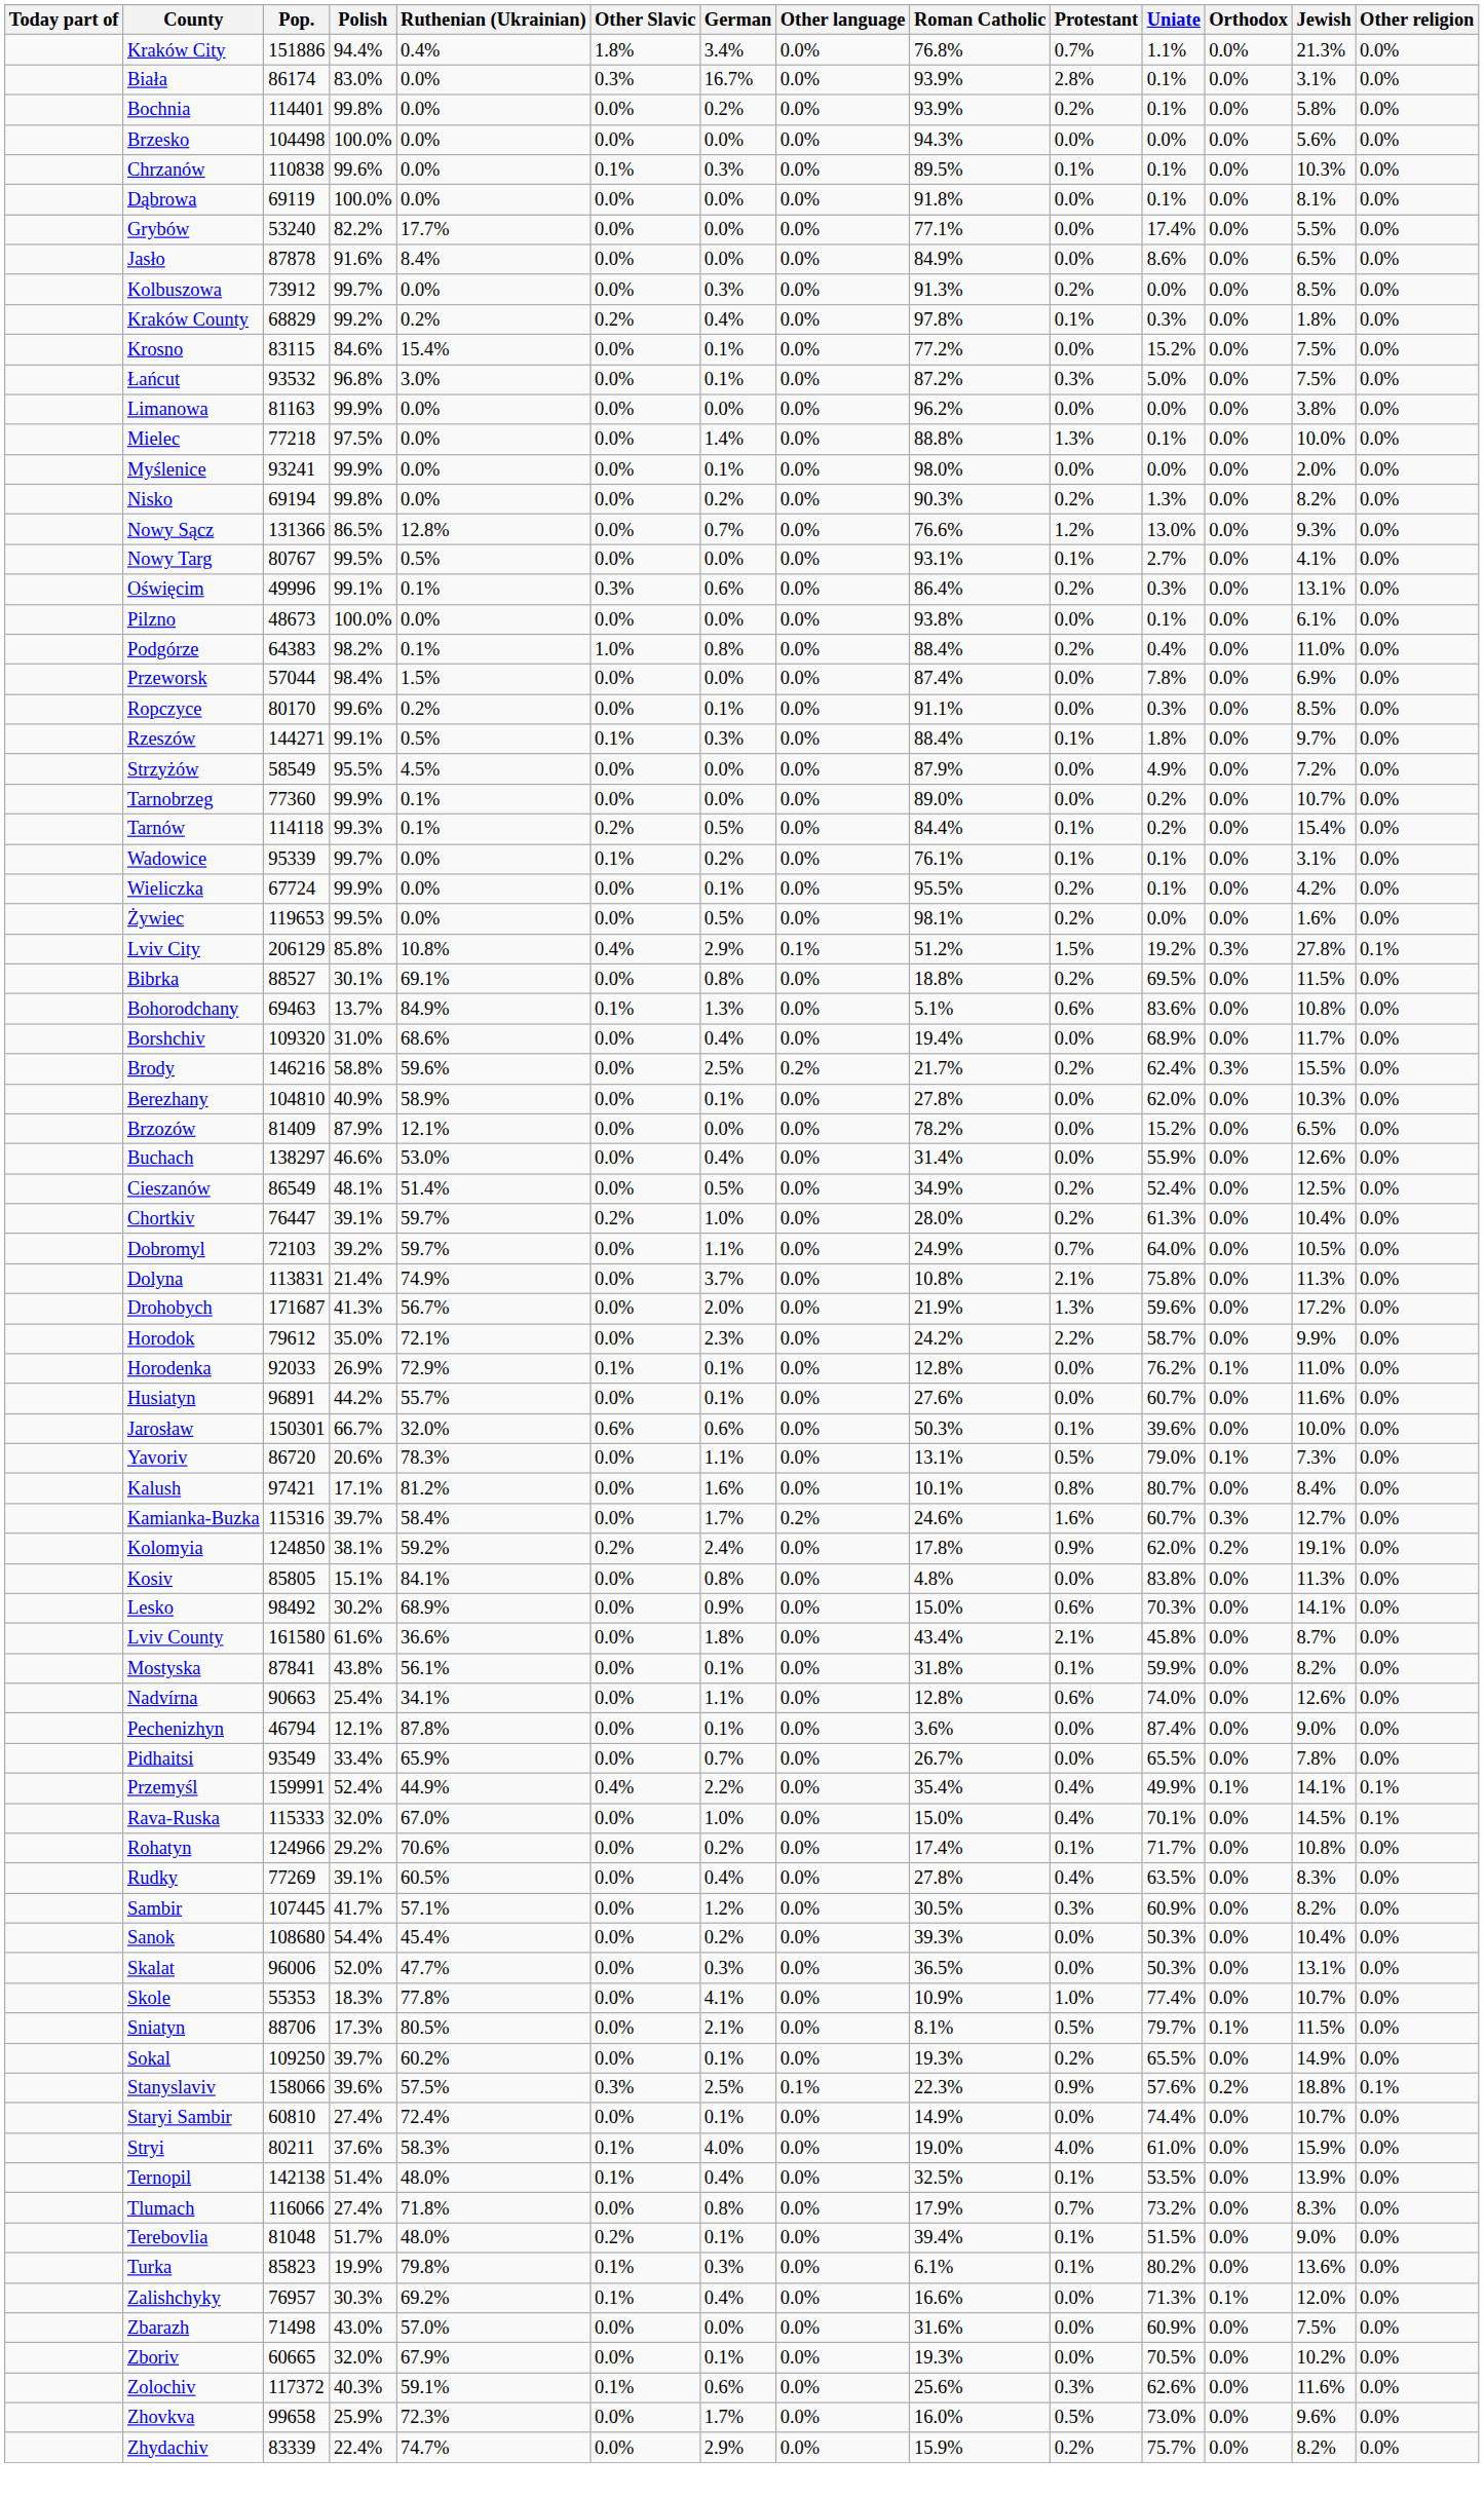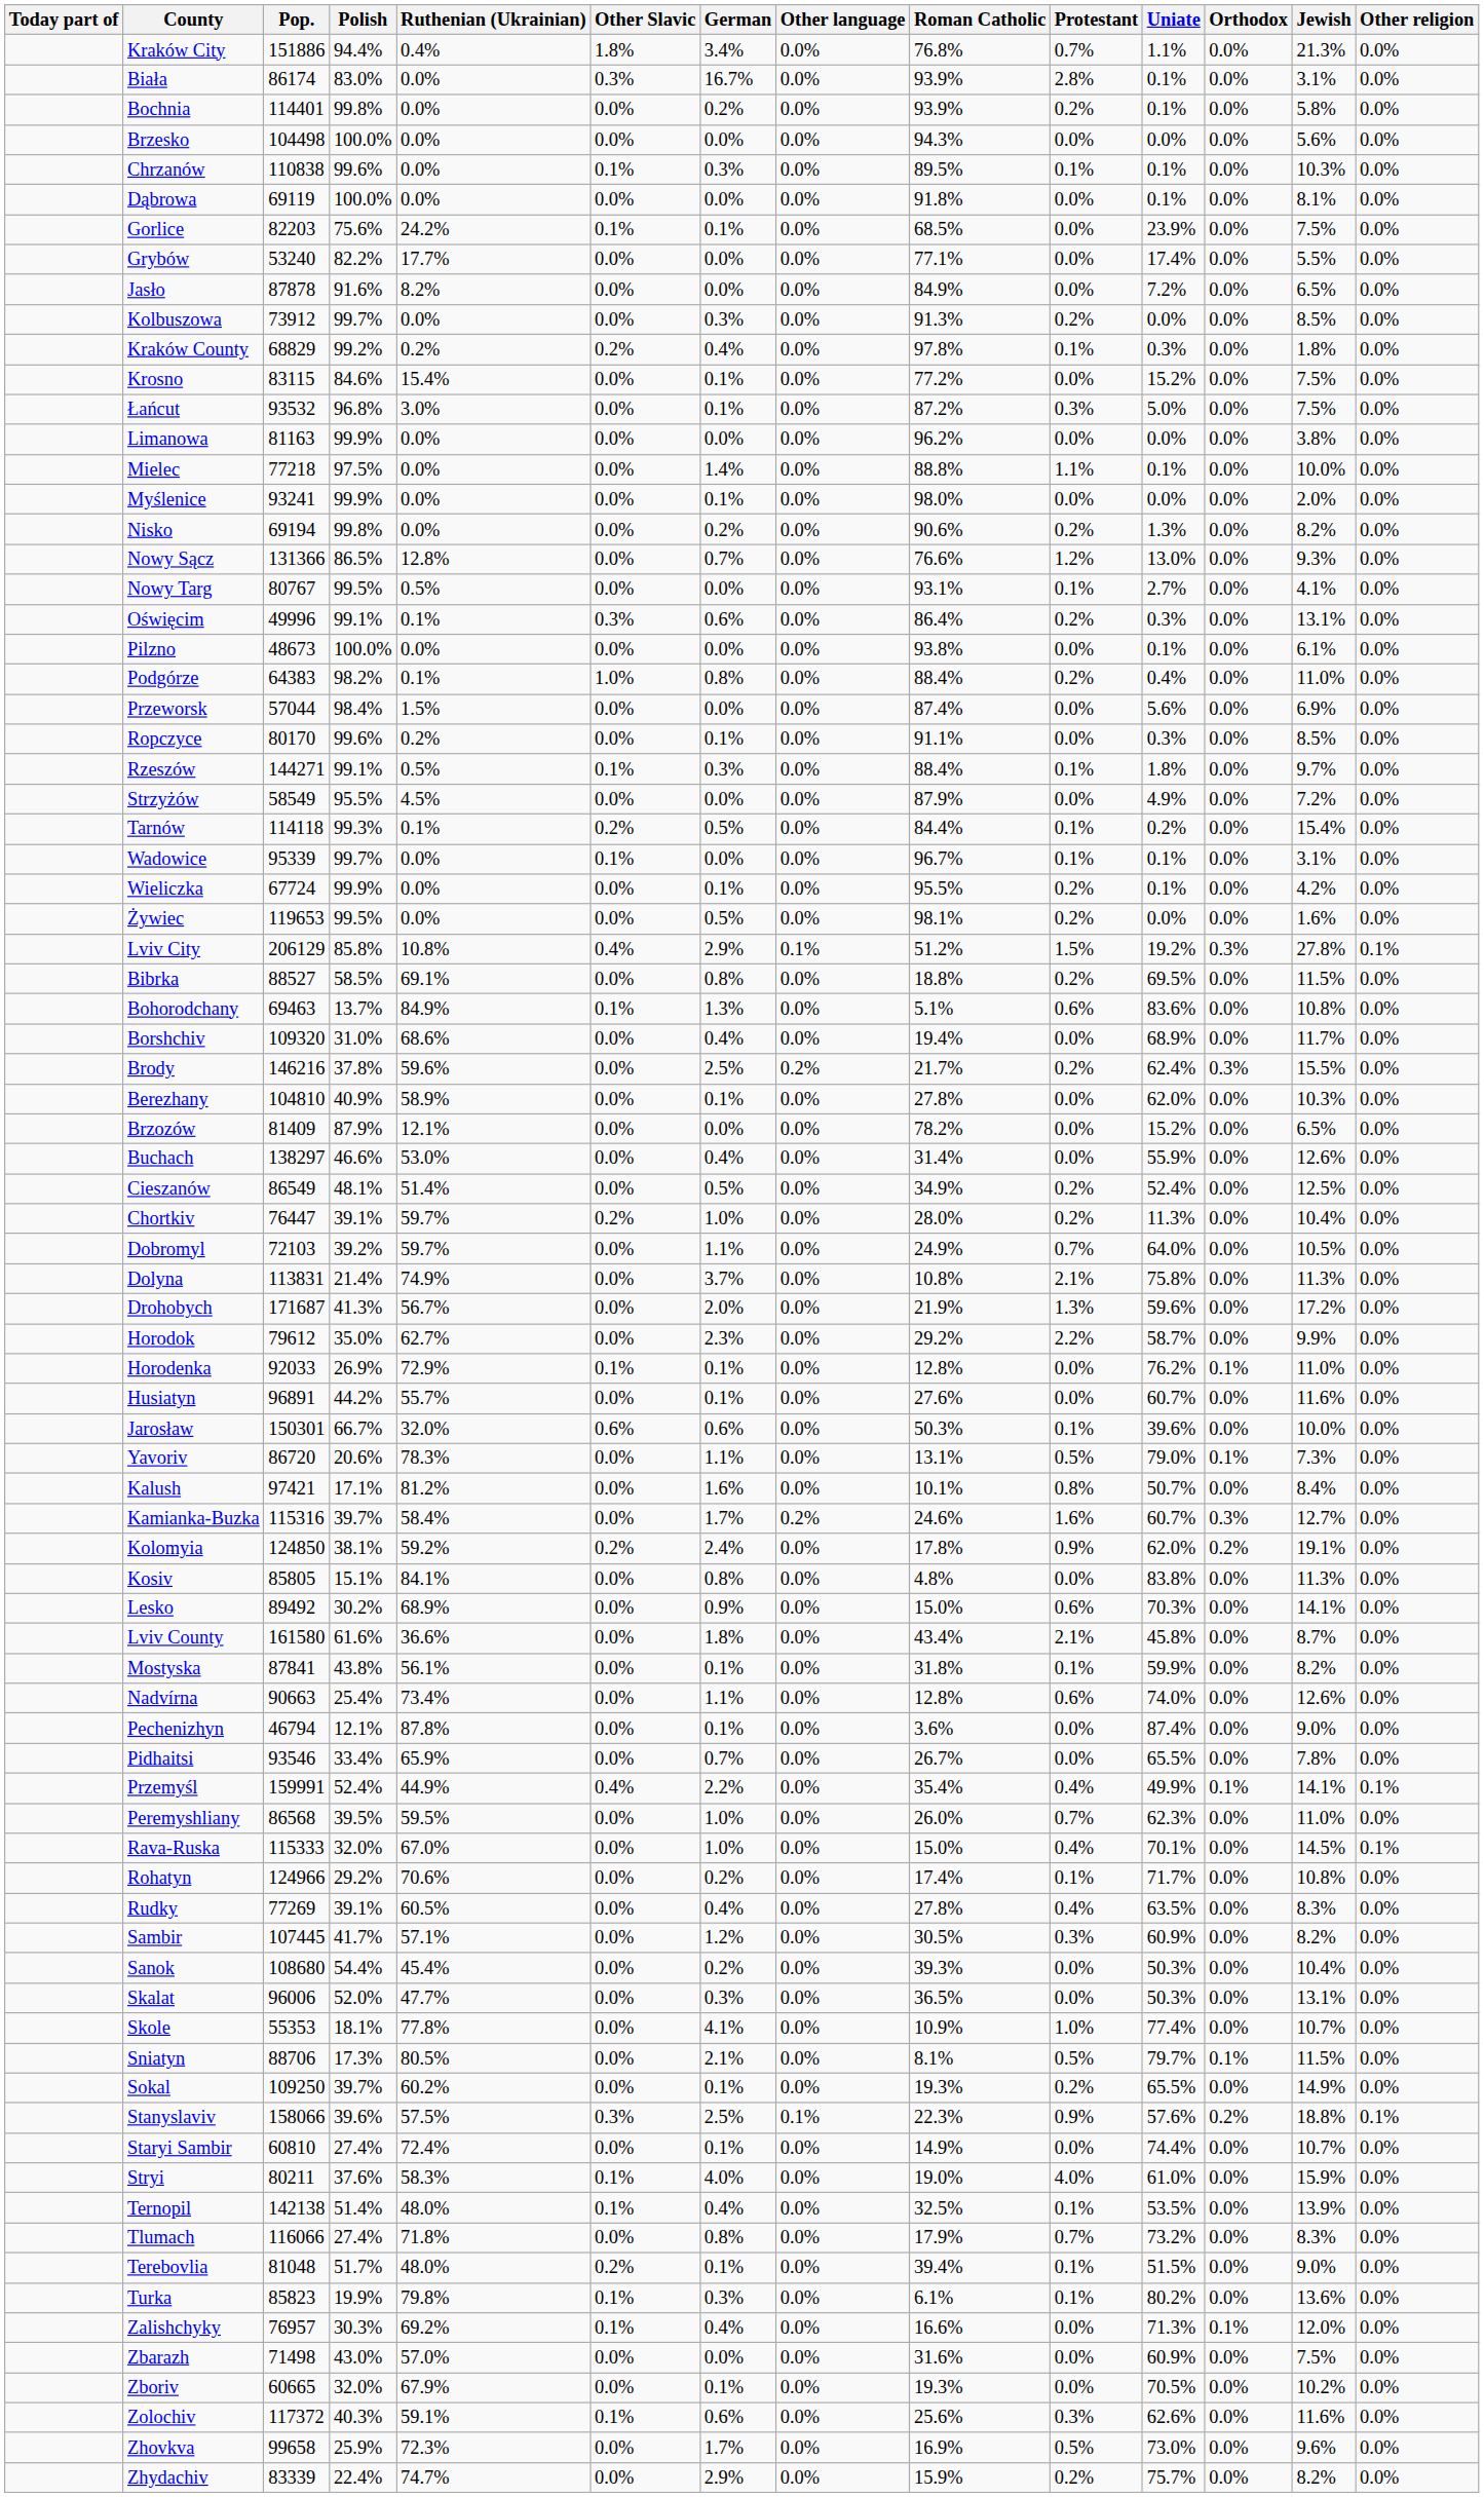+ row: Gorlice | 82203 | 75.6% | 24.2% | 0.1% | 0.1% | 0.0% | 68.5% | 0.0% | 23.9% | 0.0% | 7.5% | 0.0%
Jasło | Ruthenian (Ukrainian): 8.4% -> 8.2%
Jasło | Uniate: 8.6% -> 7.2%
Mielec | Protestant: 1.3% -> 1.1%
Nisko | Roman Catholic: 90.3% -> 90.6%
Przeworsk | Uniate: 7.8% -> 5.6%
- row: Tarnobrzeg | 77360 | 99.9% | 0.1% | 0.0% | 0.0% | 0.0% | 89.0% | 0.0% | 0.2% | 0.0% | 10.7% | 0.0%
Wadowice | German: 0.2% -> 0.0%
Wadowice | Roman Catholic: 76.1% -> 96.7%
Bibrka | Polish: 30.1% -> 58.5%
Brody | Polish: 58.8% -> 37.8%
Chortkiv | Uniate: 61.3% -> 11.3%
Horodok | Ruthenian (Ukrainian): 72.1% -> 62.7%
Horodok | Roman Catholic: 24.2% -> 29.2%
Kalush | Uniate: 80.7% -> 50.7%
Lesko | Pop.: 98492 -> 89492
Nadvírna | Ruthenian (Ukrainian): 34.1% -> 73.4%
Pidhaitsi | Pop.: 93549 -> 93546
+ row: Peremyshliany | 86568 | 39.5% | 59.5% | 0.0% | 1.0% | 0.0% | 26.0% | 0.7% | 62.3% | 0.0% | 11.0% | 0.0%
Skole | Polish: 18.3% -> 18.1%
Zhovkva | Roman Catholic: 16.0% -> 16.9%
